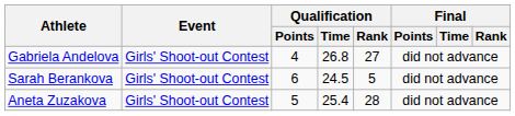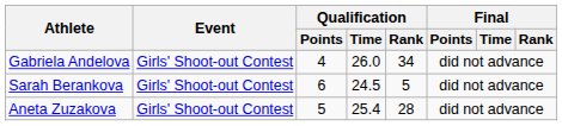Gabriela Andelova | Qualification / Time: 26.8 -> 26.0
Gabriela Andelova | Qualification / Rank: 27 -> 34
